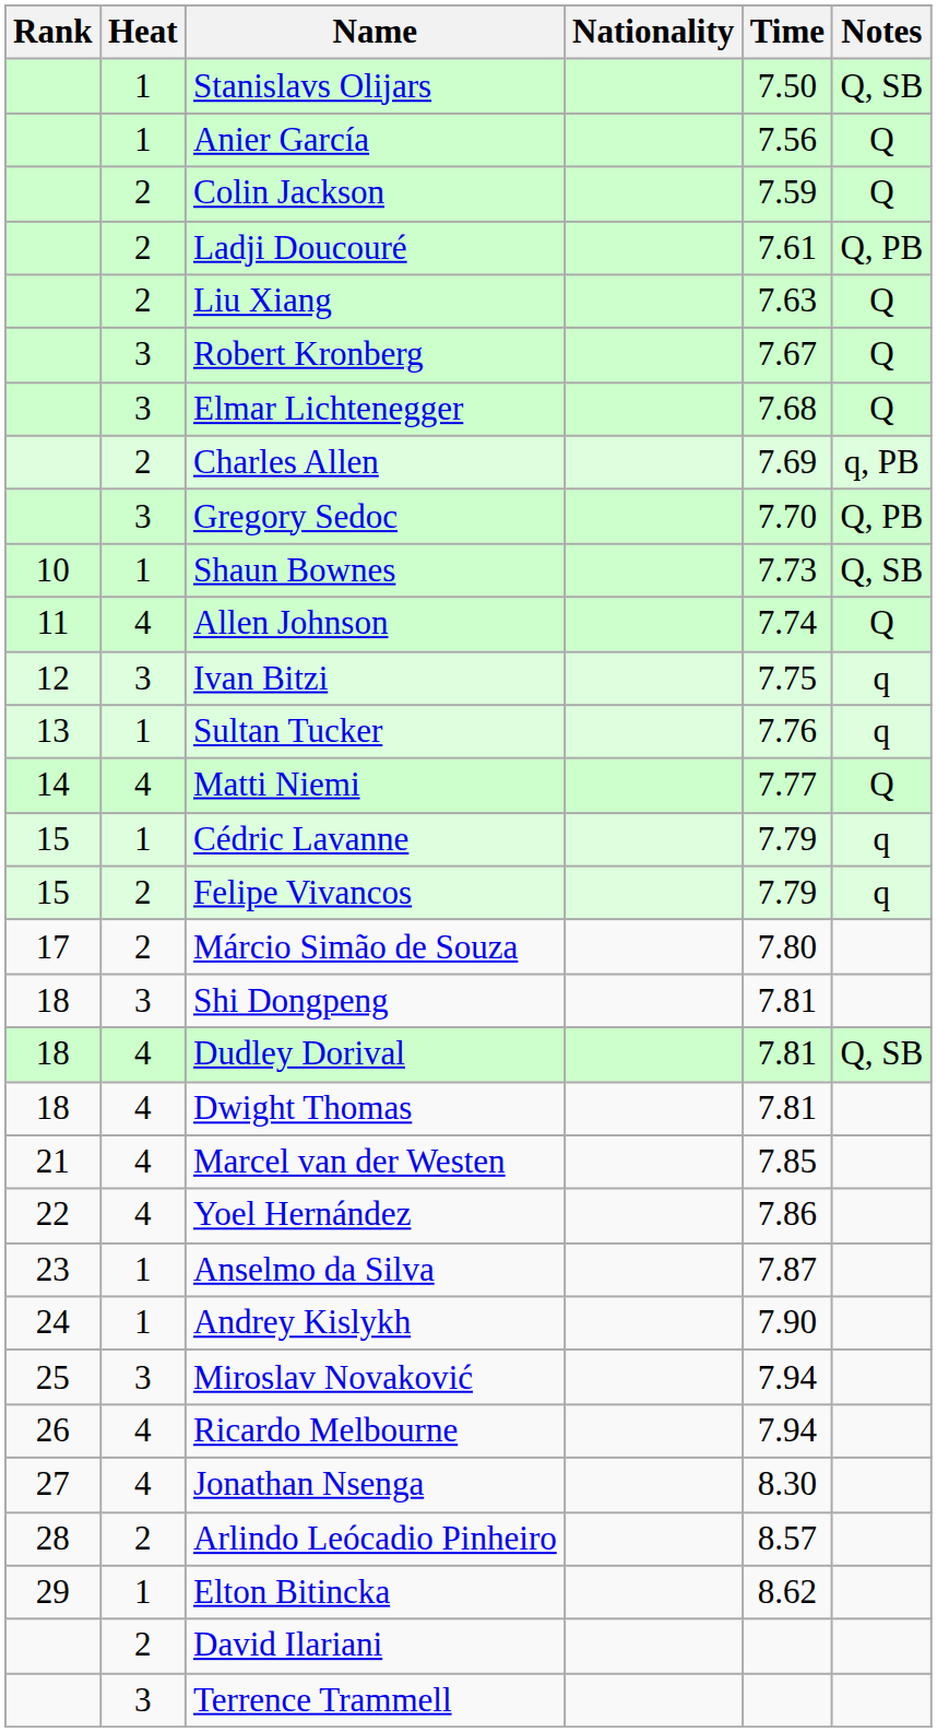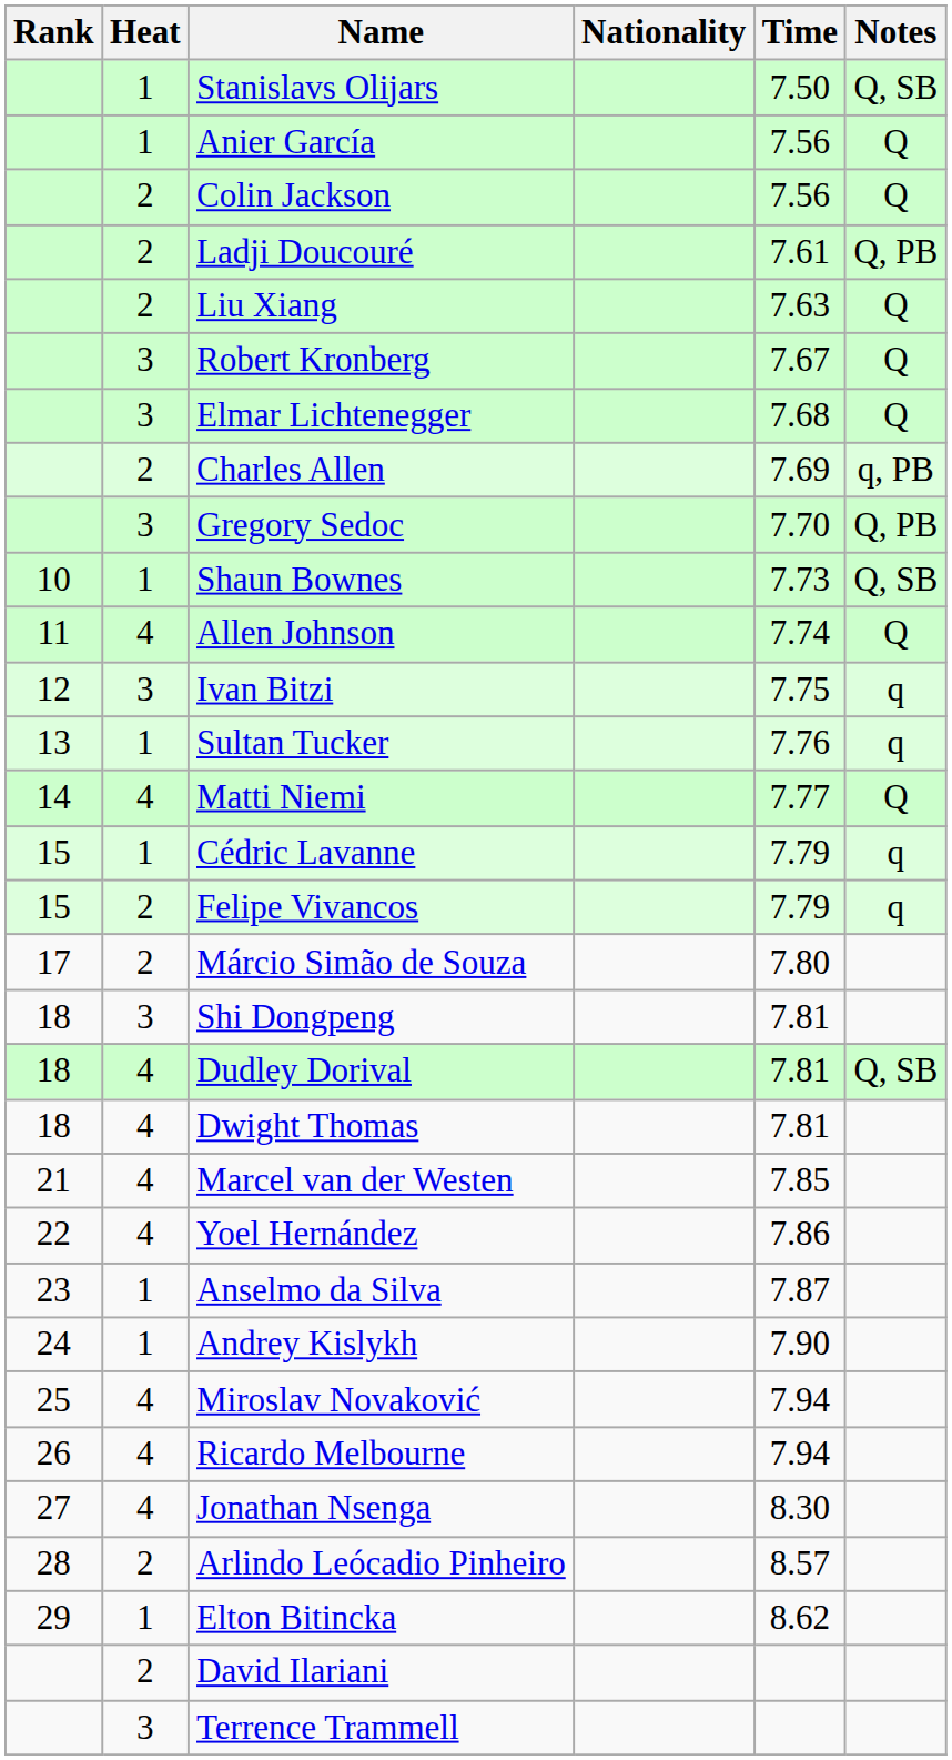Colin Jackson | Time: 7.59 -> 7.56
Miroslav Novaković | Heat: 3 -> 4
